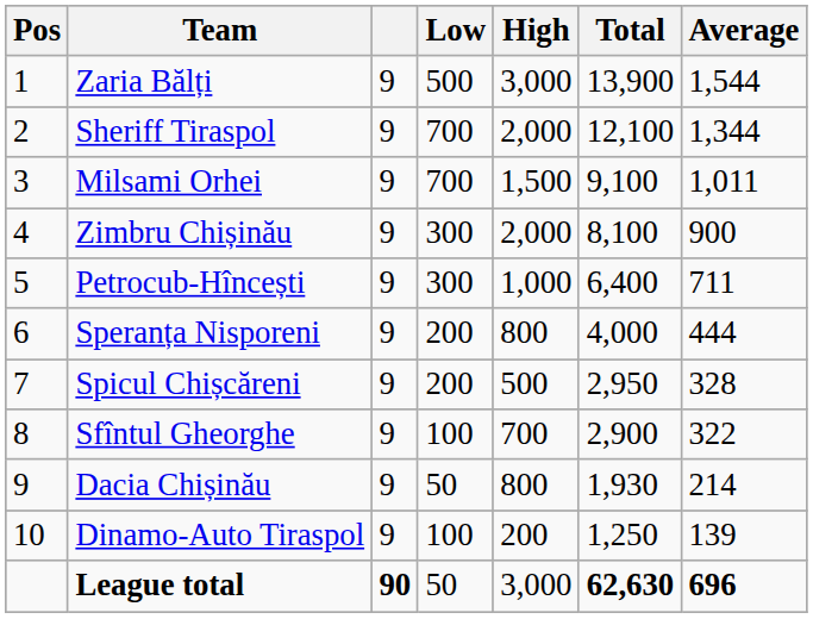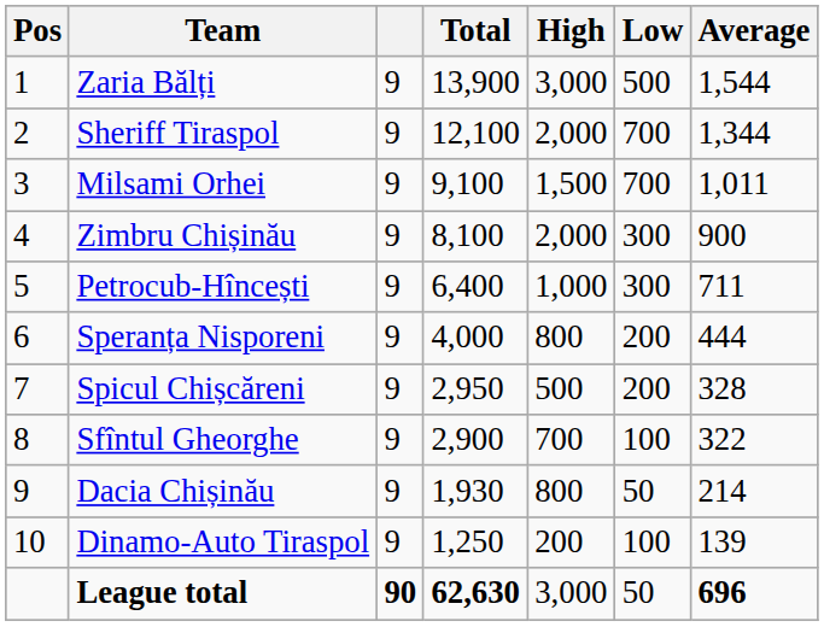columns swapped: Total <-> Low
